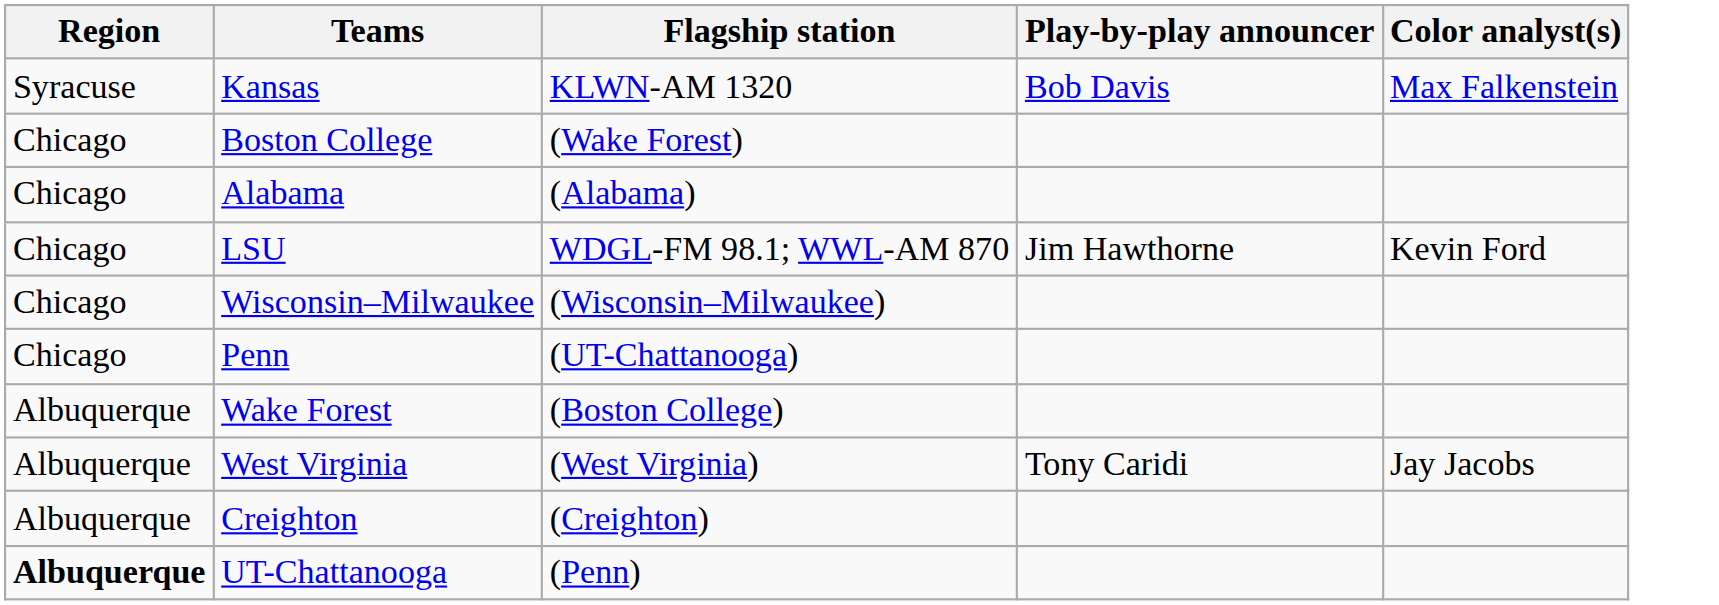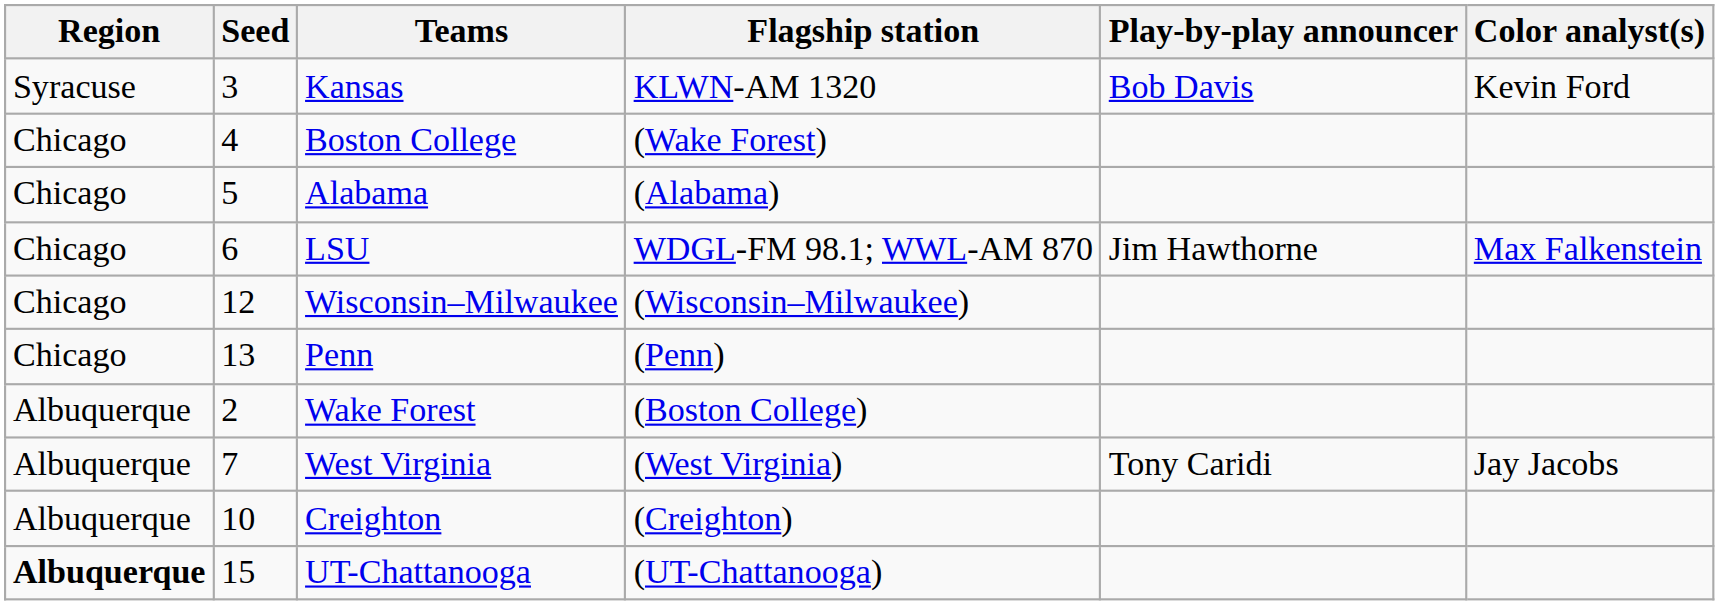+ column: Seed | 3 | 4 | 5 | 6 | 12 | 13 | 2 | 7 | 10 | 15
Kansas | Color analyst(s): Max Falkenstein -> Kevin Ford
LSU | Color analyst(s): Kevin Ford -> Max Falkenstein
Penn | Flagship station: (UT-Chattanooga) -> (Penn)
UT-Chattanooga | Flagship station: (Penn) -> (UT-Chattanooga)
